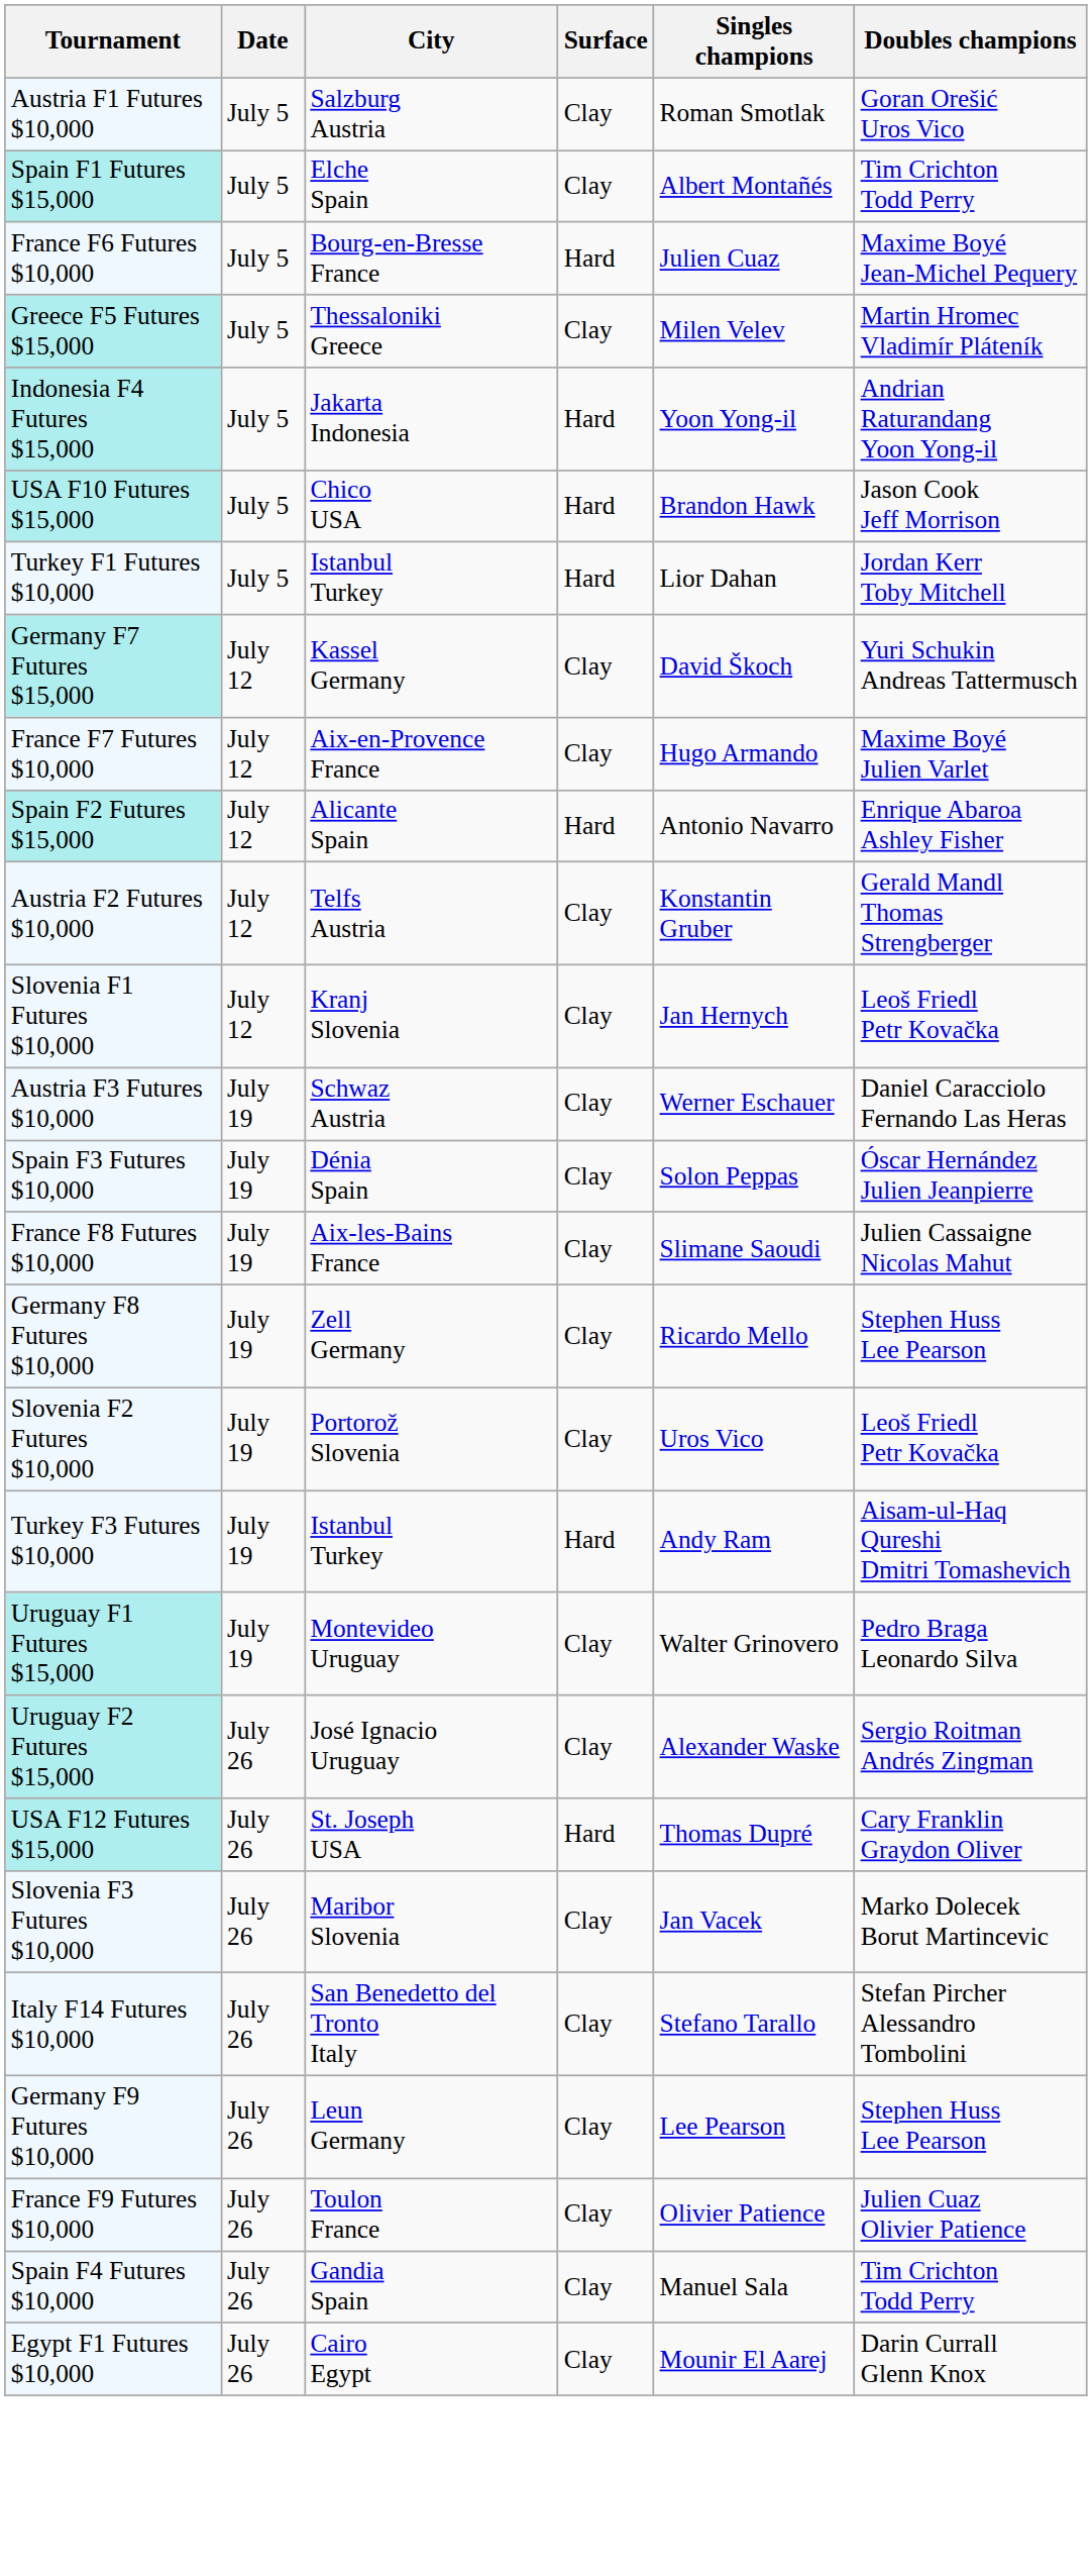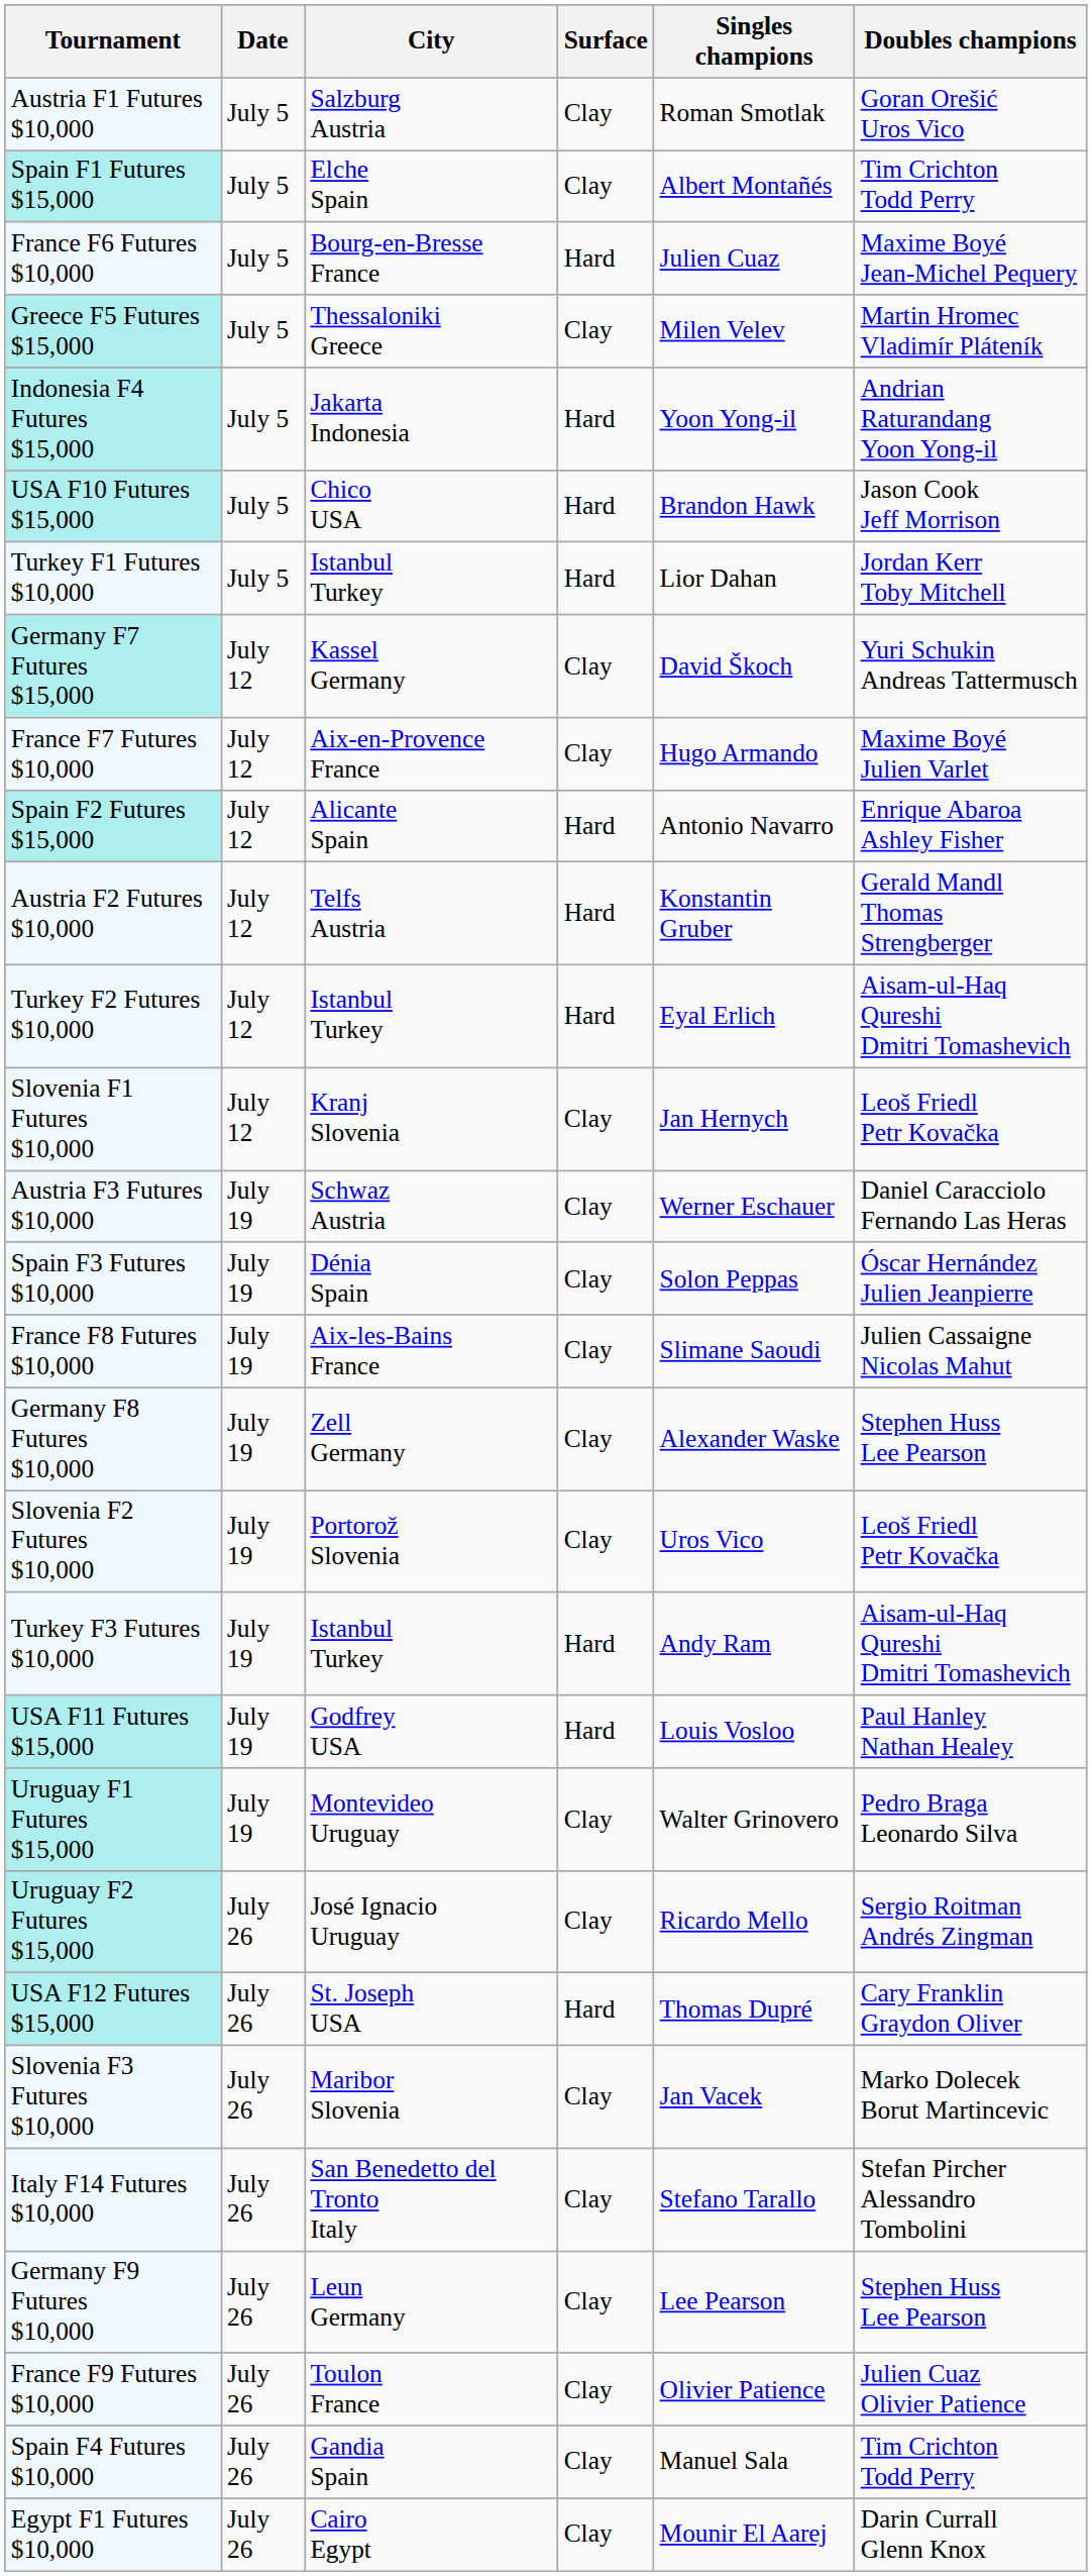Austria F2 Futures $10,000 | Surface: Clay -> Hard
+ row: Turkey F2 Futures $10,000 | July 12 | Istanbul Turkey | Hard | Eyal Erlich | Aisam-ul-Haq Qureshi Dmitri Tomashevich
Germany F8 Futures $10,000 | Singles champions: Ricardo Mello -> Alexander Waske
+ row: USA F11 Futures $15,000 | July 19 | Godfrey USA | Hard | Louis Vosloo | Paul Hanley Nathan Healey
Uruguay F2 Futures $15,000 | Singles champions: Alexander Waske -> Ricardo Mello
